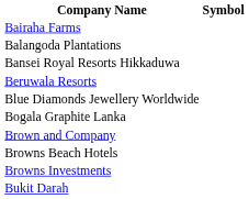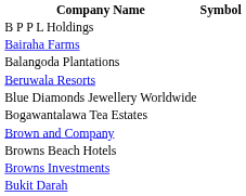+ row: B P P L Holdings
- row: Bansei Royal Resorts Hikkaduwa
- row: Bogala Graphite Lanka
+ row: Bogawantalawa Tea Estates
